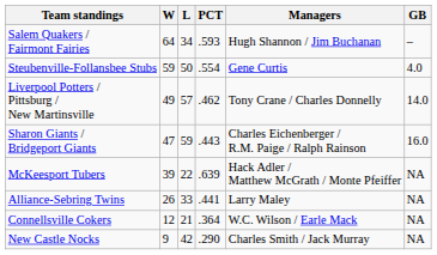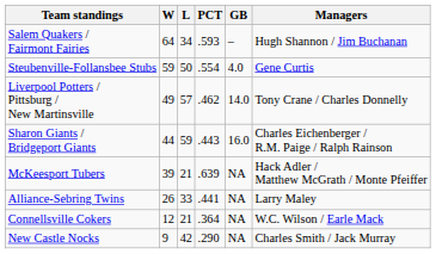columns swapped: GB <-> Managers
Sharon Giants / Bridgeport Giants | W: 47 -> 44
McKeesport Tubers | L: 22 -> 21
